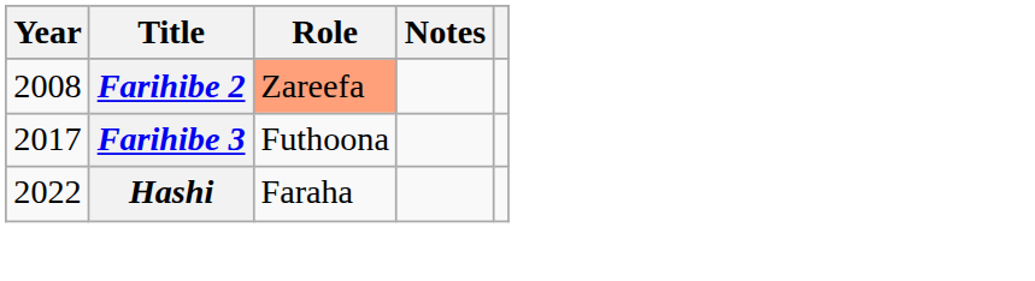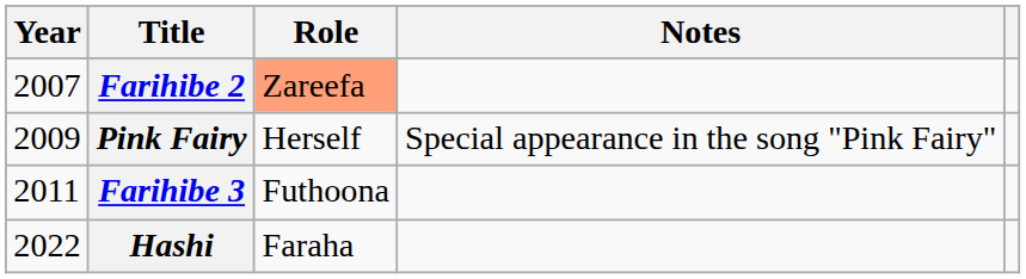Farihibe 2 | Year: 2008 -> 2007
+ row: 2009 | Pink Fairy | Herself | Special appearance in the song "Pink Fairy"
Farihibe 3 | Year: 2017 -> 2011
